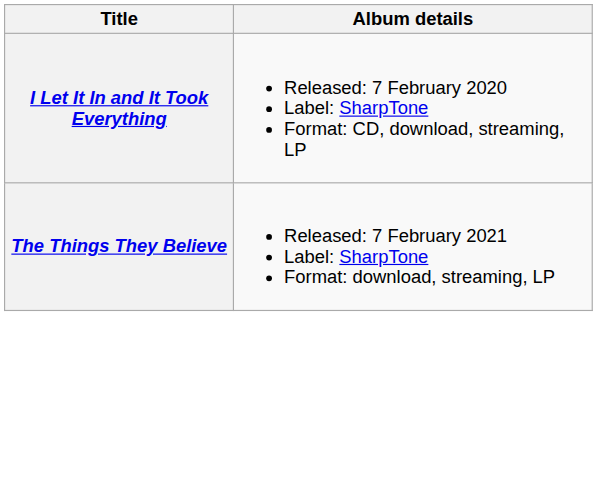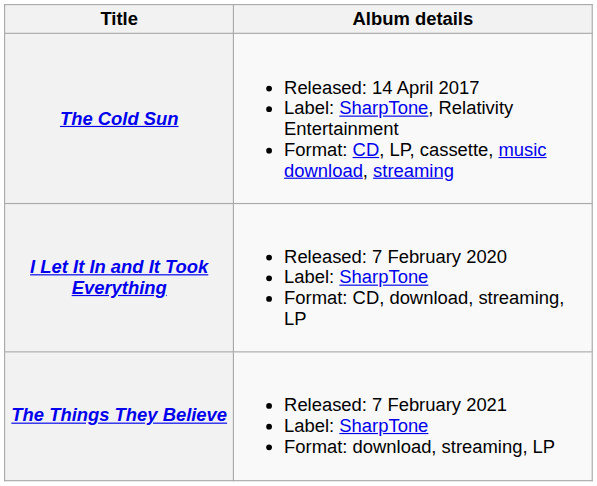+ row: The Cold Sun | Released: 14 April 2017 Label: SharpTone, Relativity Entertainment Format: CD, LP, cassette, music download, streaming
